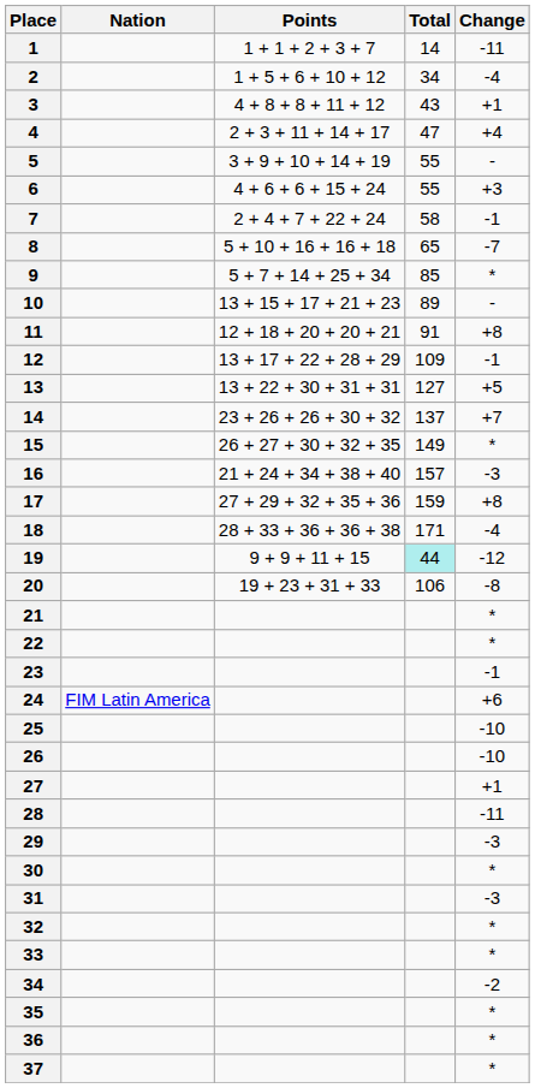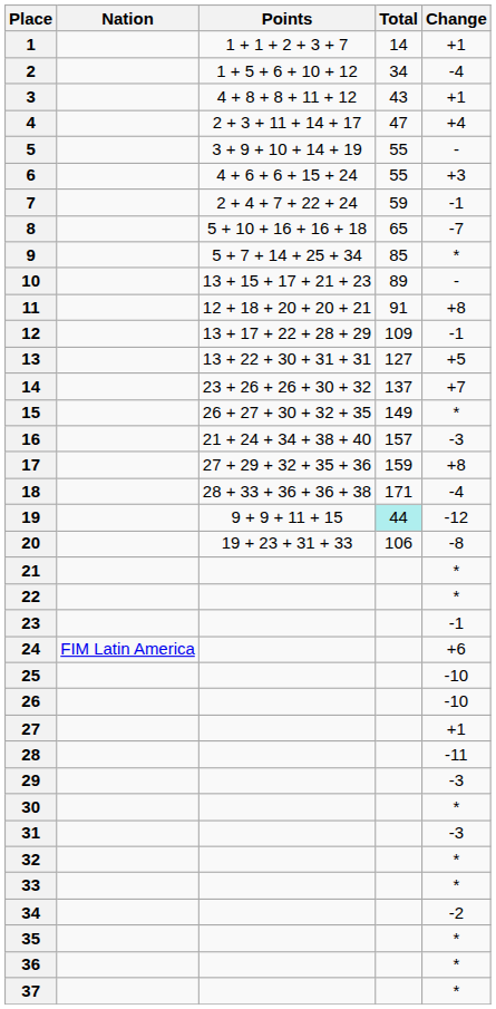1 | Change: -11 -> +1
7 | Total: 58 -> 59
